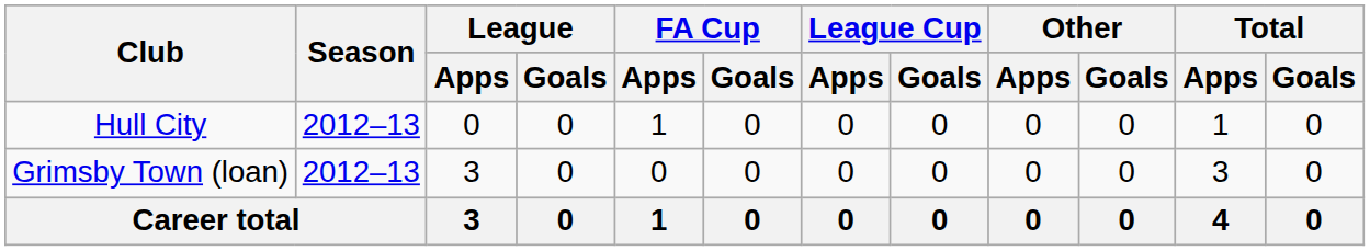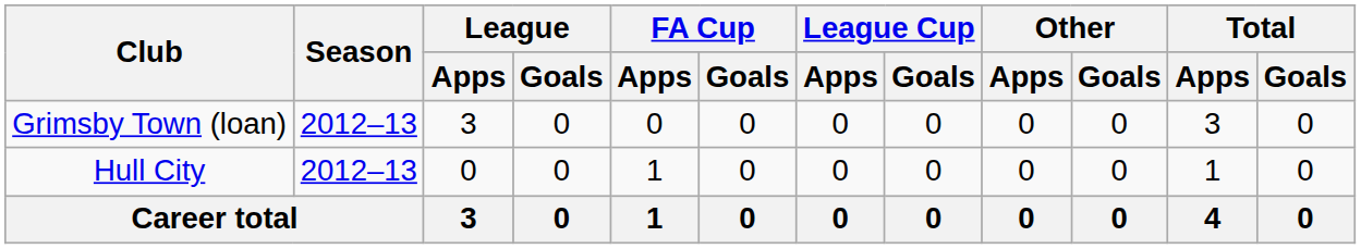rows swapped: Hull City <-> Grimsby Town (loan)
